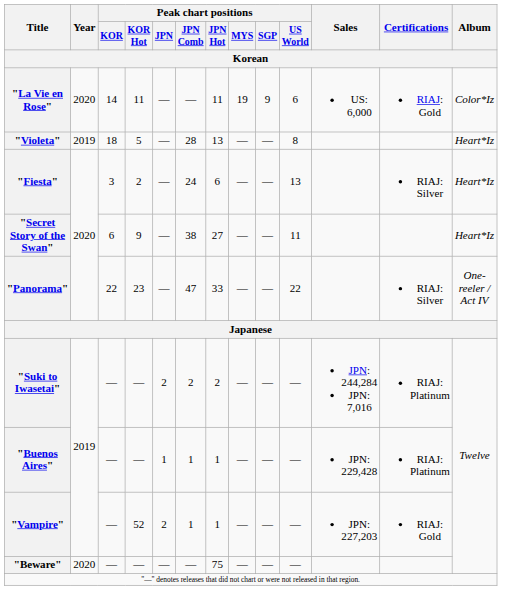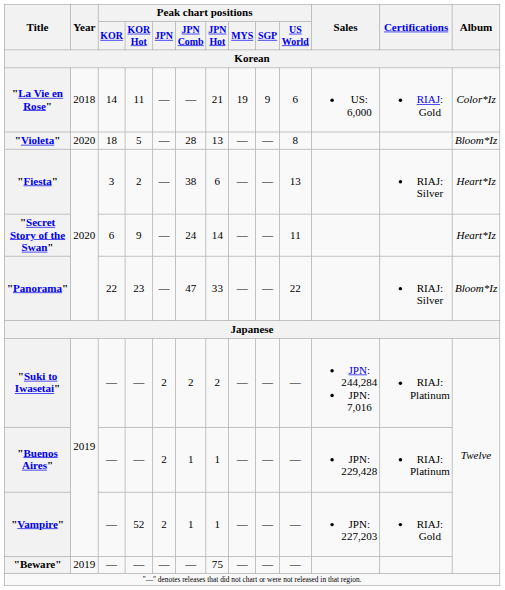"La Vie en Rose" | Year / Korean: 2020 -> 2018
"La Vie en Rose" | Peak chart positions / JPN Hot / Korean: 11 -> 21
"Violeta" | Year / Korean: 2019 -> 2020
"Violeta" | Album / Korean: Heart*Iz -> Bloom*Iz
"Fiesta" | Peak chart positions / JPN Comb / Korean: 24 -> 38
"Secret Story of the Swan" | Peak chart positions / JPN Comb / Korean: 38 -> 24
"Secret Story of the Swan" | Peak chart positions / JPN Hot / Korean: 27 -> 14
"Panorama" | Album / Korean: One-reeler / Act IV -> Bloom*Iz
"Buenos Aires" | Peak chart positions / JPN / Korean: 1 -> 2
"Beware" | Year / Korean: 2020 -> 2019
